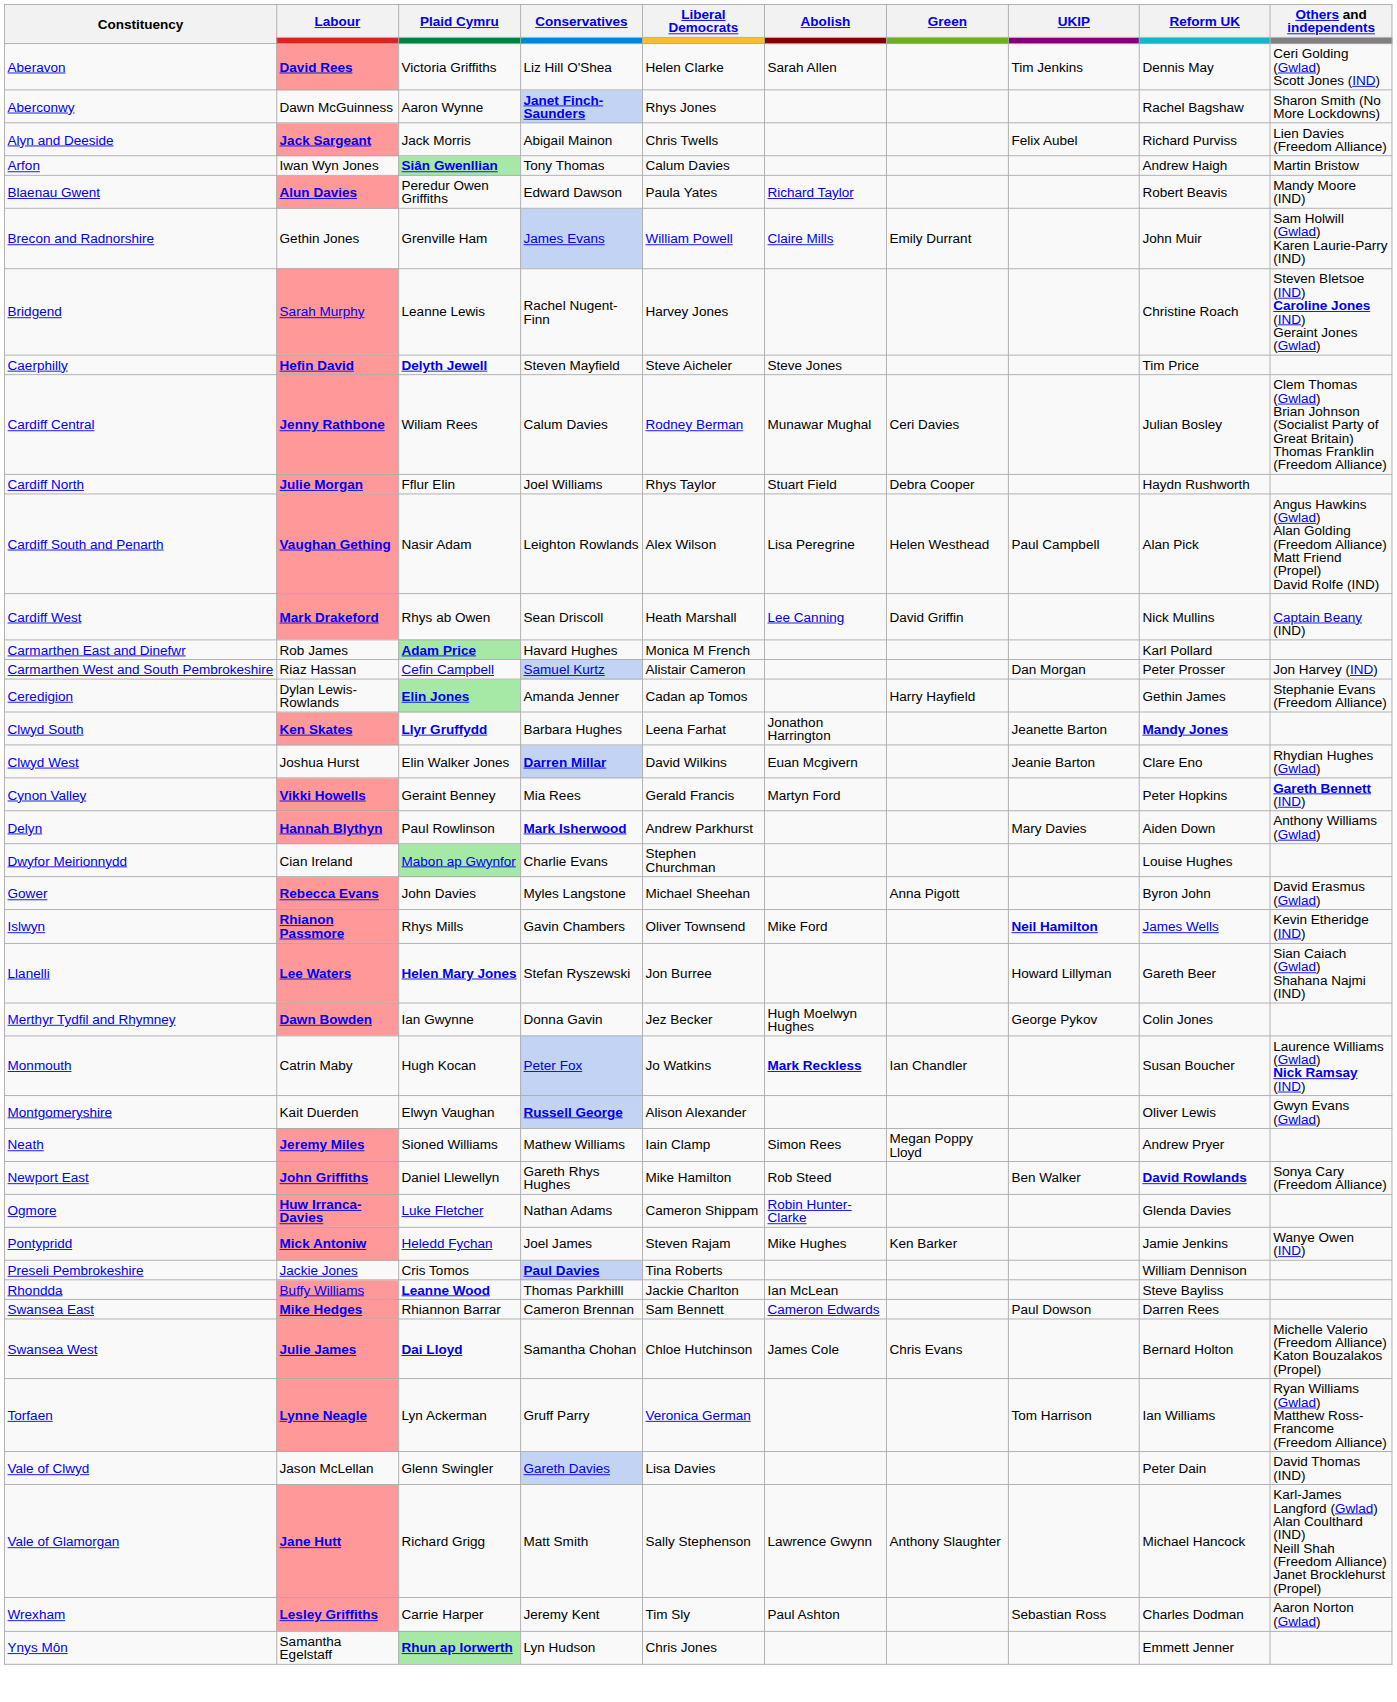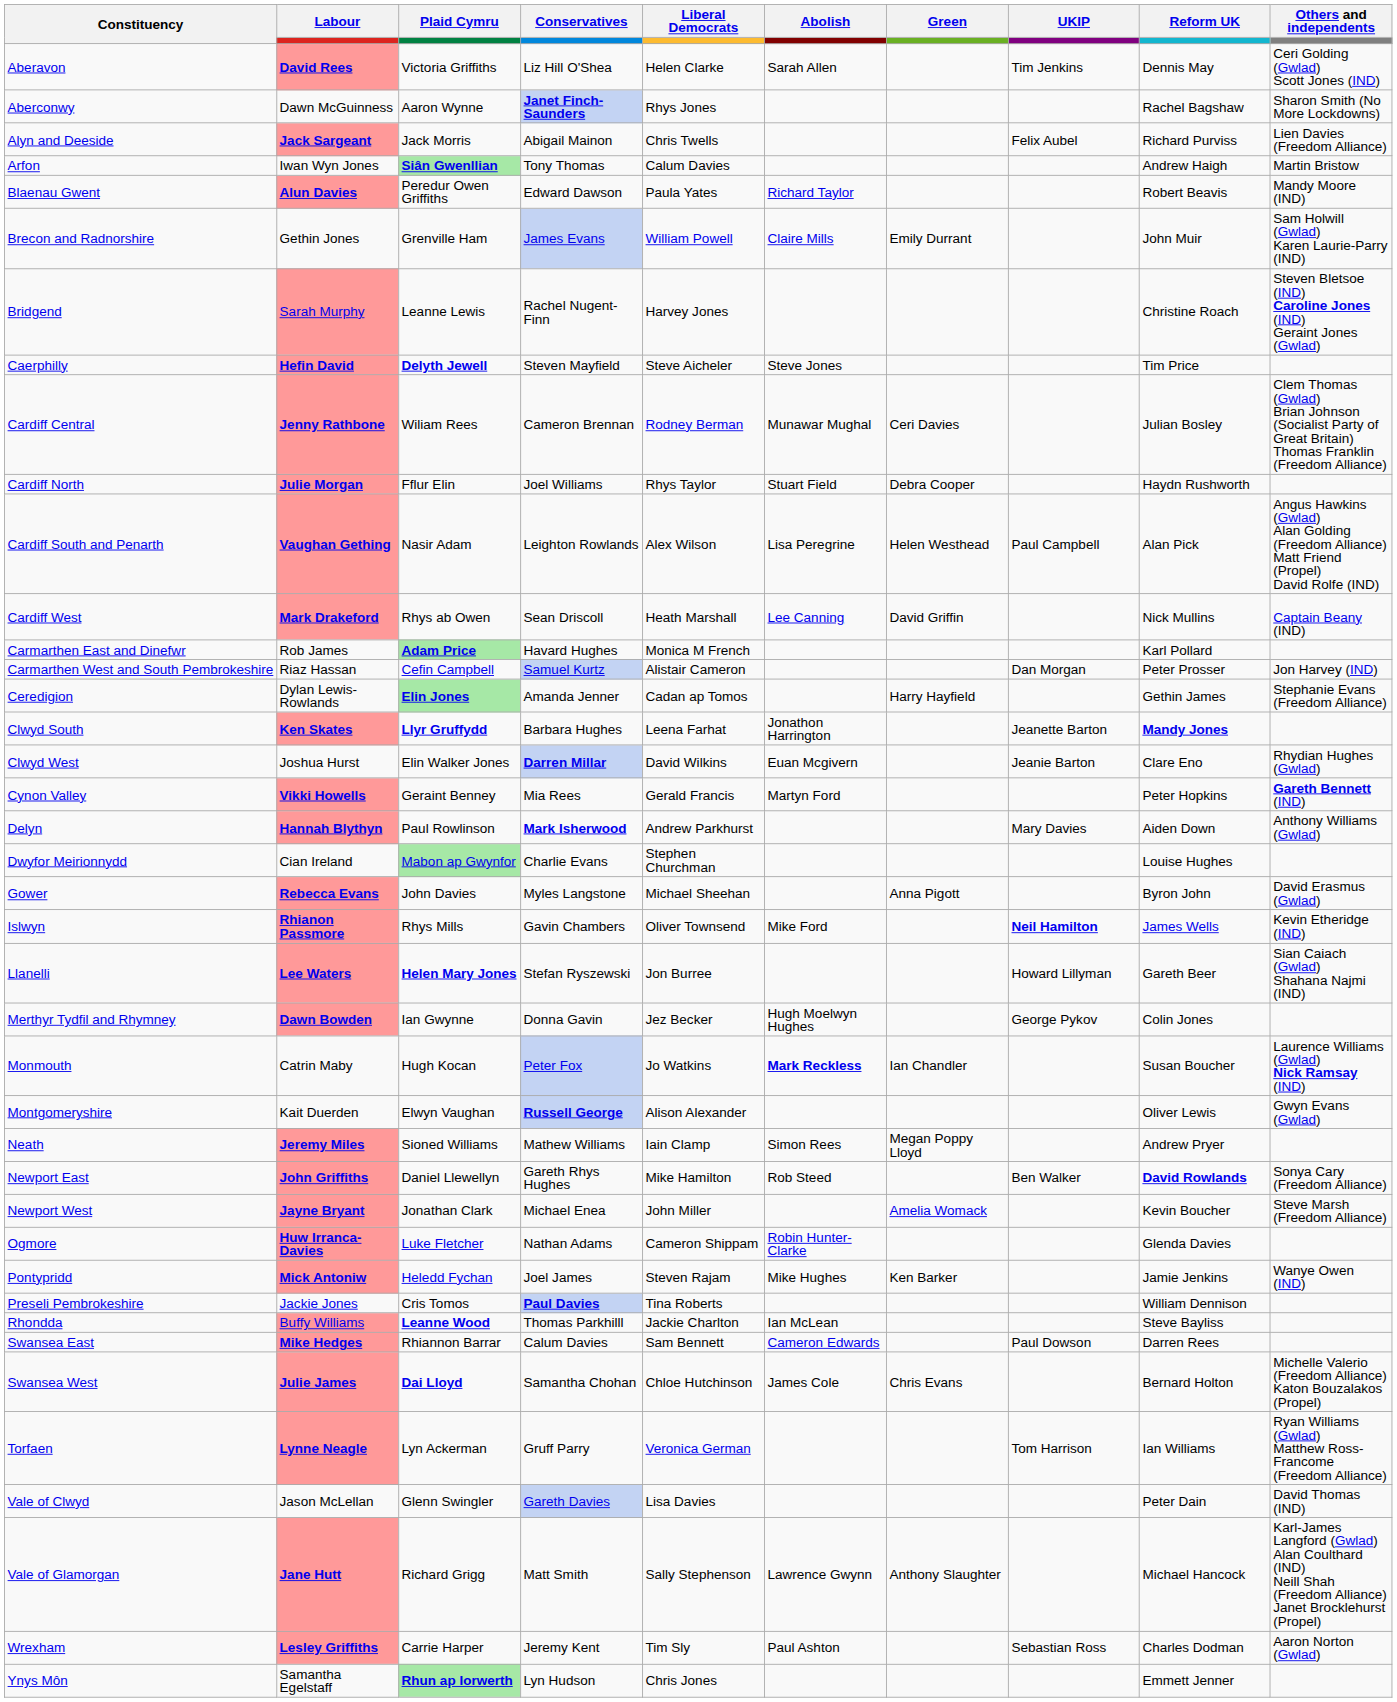Cardiff Central | Conservatives: Calum Davies -> Cameron Brennan
+ row: Newport West | Jayne Bryant | Jonathan Clark | Michael Enea | John Miller | Amelia Womack | Kevin Boucher | Steve Marsh (Freedom Alliance)
Swansea East | Conservatives: Cameron Brennan -> Calum Davies
